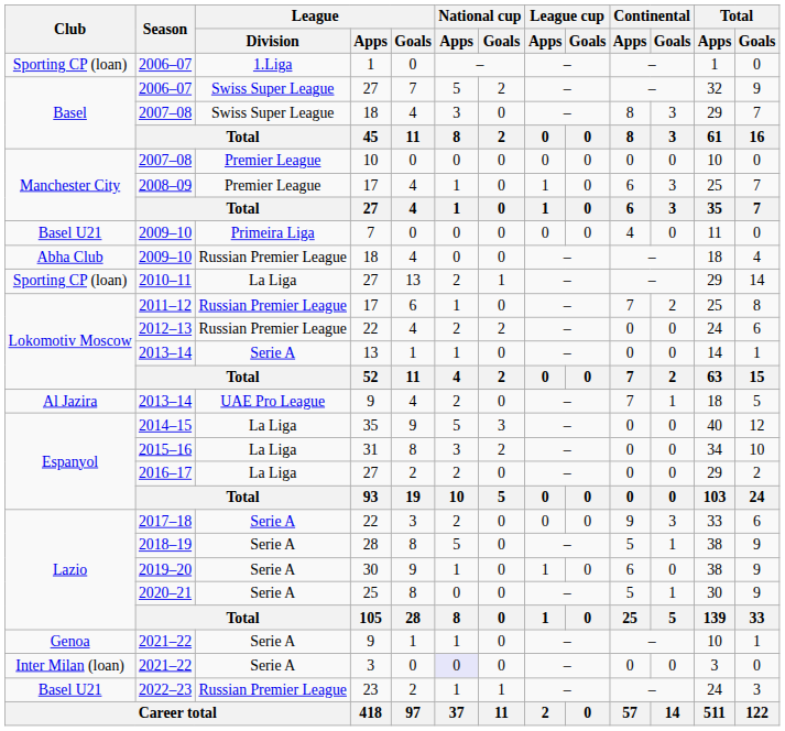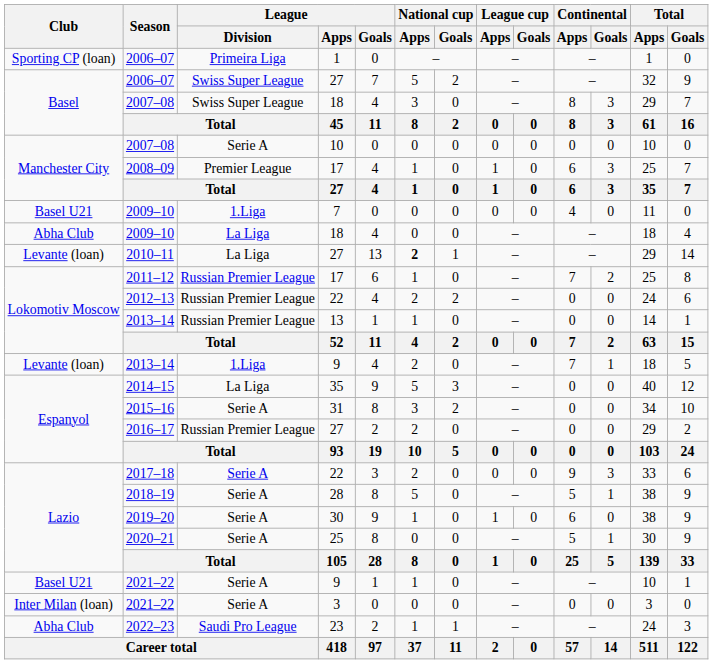2006–07 / 1 | League / Division: 1.Liga -> Primeira Liga
2007–08 / 10 | League / Division: Premier League -> Serie A
2009–10 / 7 | League / Division: Primeira Liga -> 1.Liga
2009–10 / 18 | League / Division: Russian Premier League -> La Liga
2010–11 | Club: Sporting CP (loan) -> Levante (loan)
2010–11 | National cup / Apps: normal -> bold
2013–14 / 13 | League / Division: Serie A -> Russian Premier League
2013–14 / 9 | Club: Al Jazira -> Levante (loan)
2013–14 / 9 | League / Division: UAE Pro League -> 1.Liga
2015–16 | League / Division: La Liga -> Serie A
2016–17 | League / Division: La Liga -> Russian Premier League
2021–22 / 9 | Club: Genoa -> Basel U21
2021–22 / 3 | National cup / Apps: lavender background -> no background
2022–23 | Club: Basel U21 -> Abha Club
2022–23 | League / Division: Russian Premier League -> Saudi Pro League
